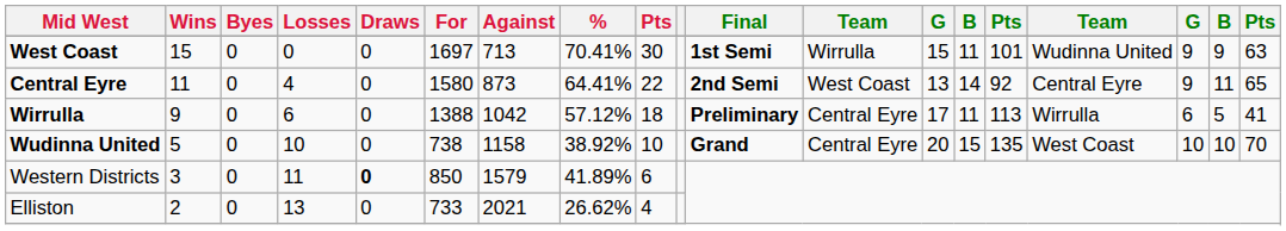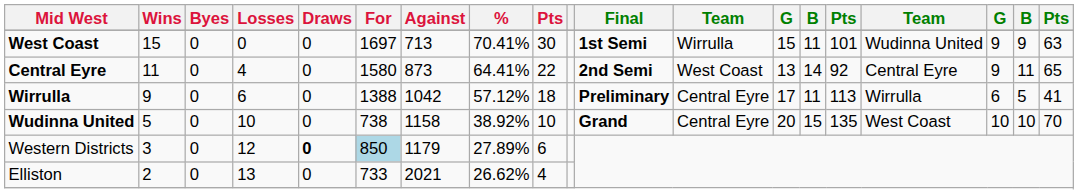Western Districts | Losses: 11 -> 12
Western Districts | For: no background -> lightblue background
Western Districts | Against: 1579 -> 1179
Western Districts | %: 41.89% -> 27.89%
